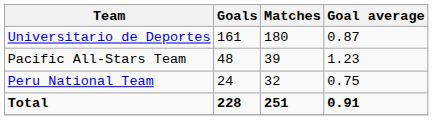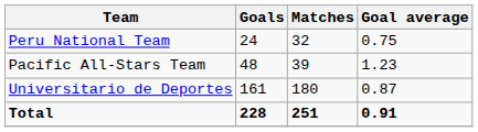rows swapped: Universitario de Deportes <-> Peru National Team
